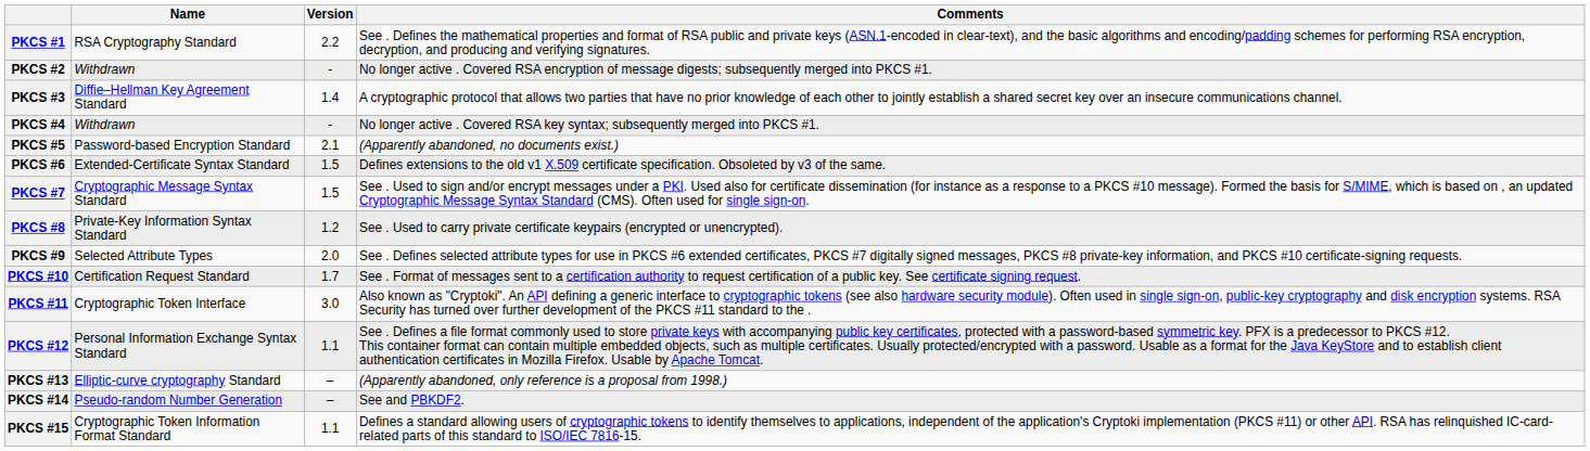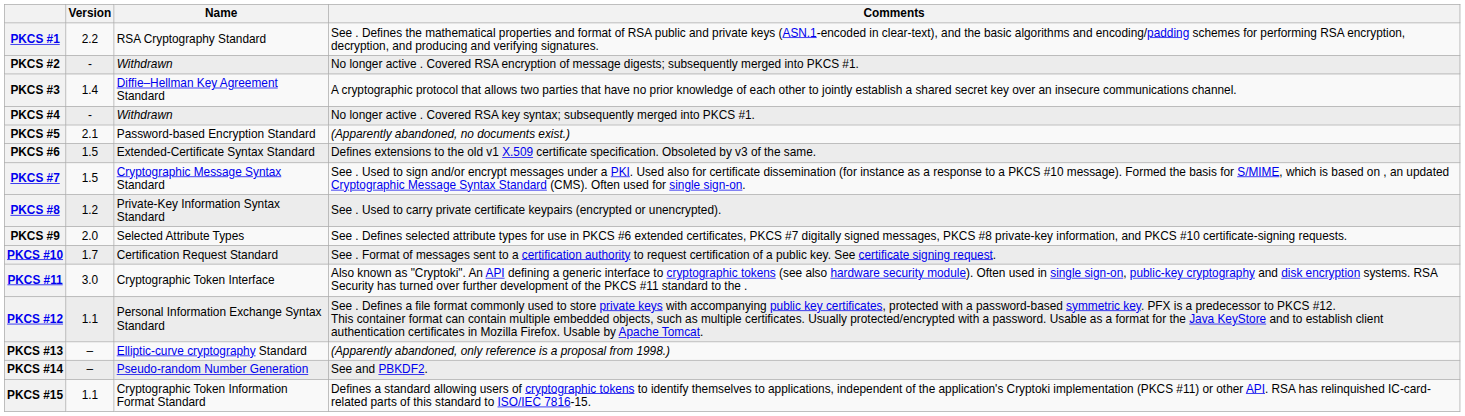columns swapped: Version <-> Name
